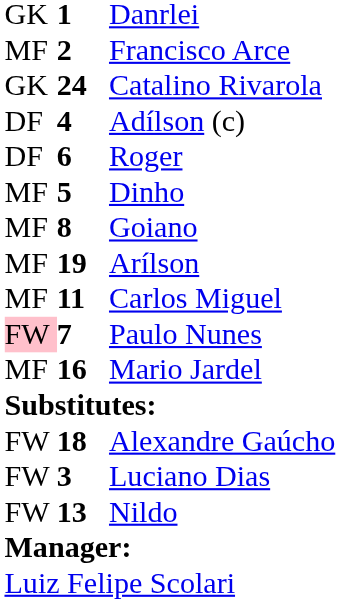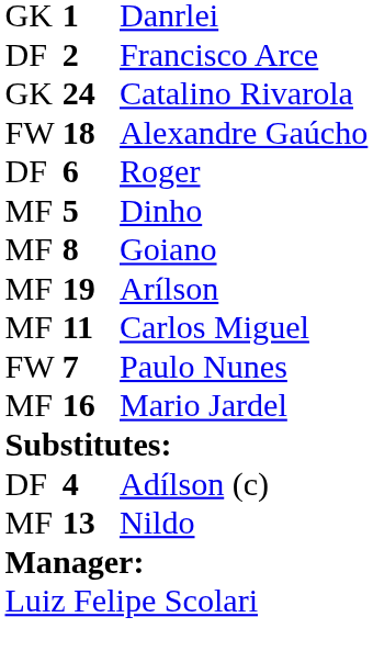Francisco Arce | column 1: MF -> DF
rows swapped: Adílson (c) <-> Alexandre Gaúcho
Paulo Nunes | column 1: pink background -> no background
- row: FW | 3 | Luciano Dias
Nildo | column 1: FW -> MF
